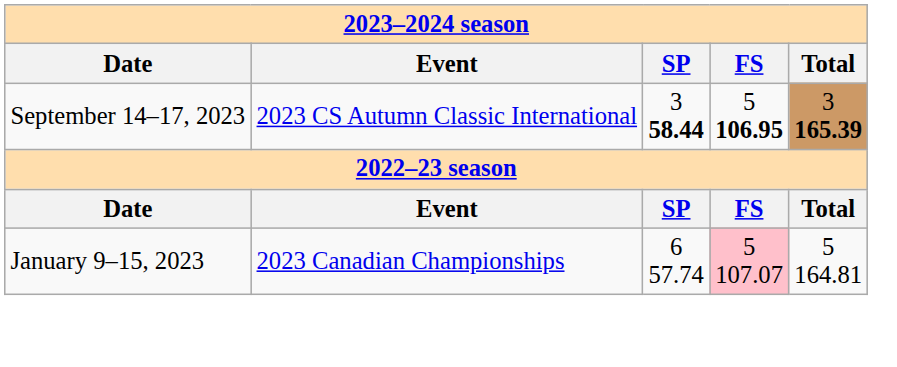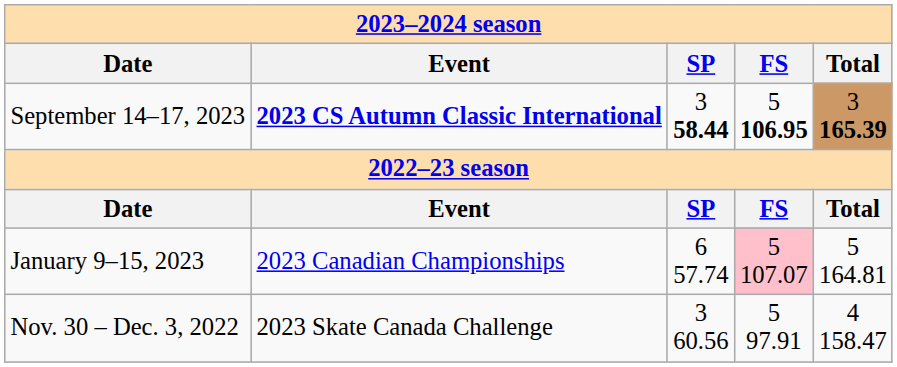September 14–17, 2023 | column 2: normal -> bold
+ row: Nov. 30 – Dec. 3, 2022 | 2023 Skate Canada Challenge | 3 60.56 | 5 97.91 | 4 158.47
